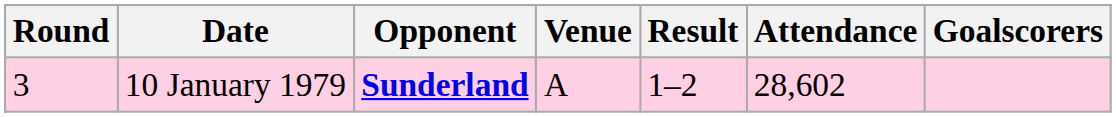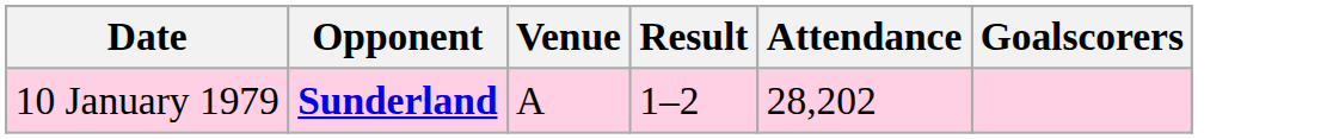- column: Round | 3
10 January 1979 | Attendance: 28,602 -> 28,202
